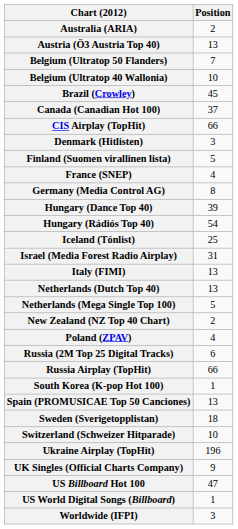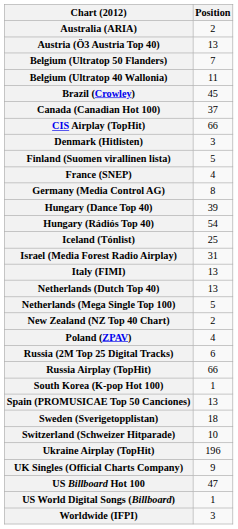Belgium (Ultratop 40 Wallonia) | Position: 10 -> 11
